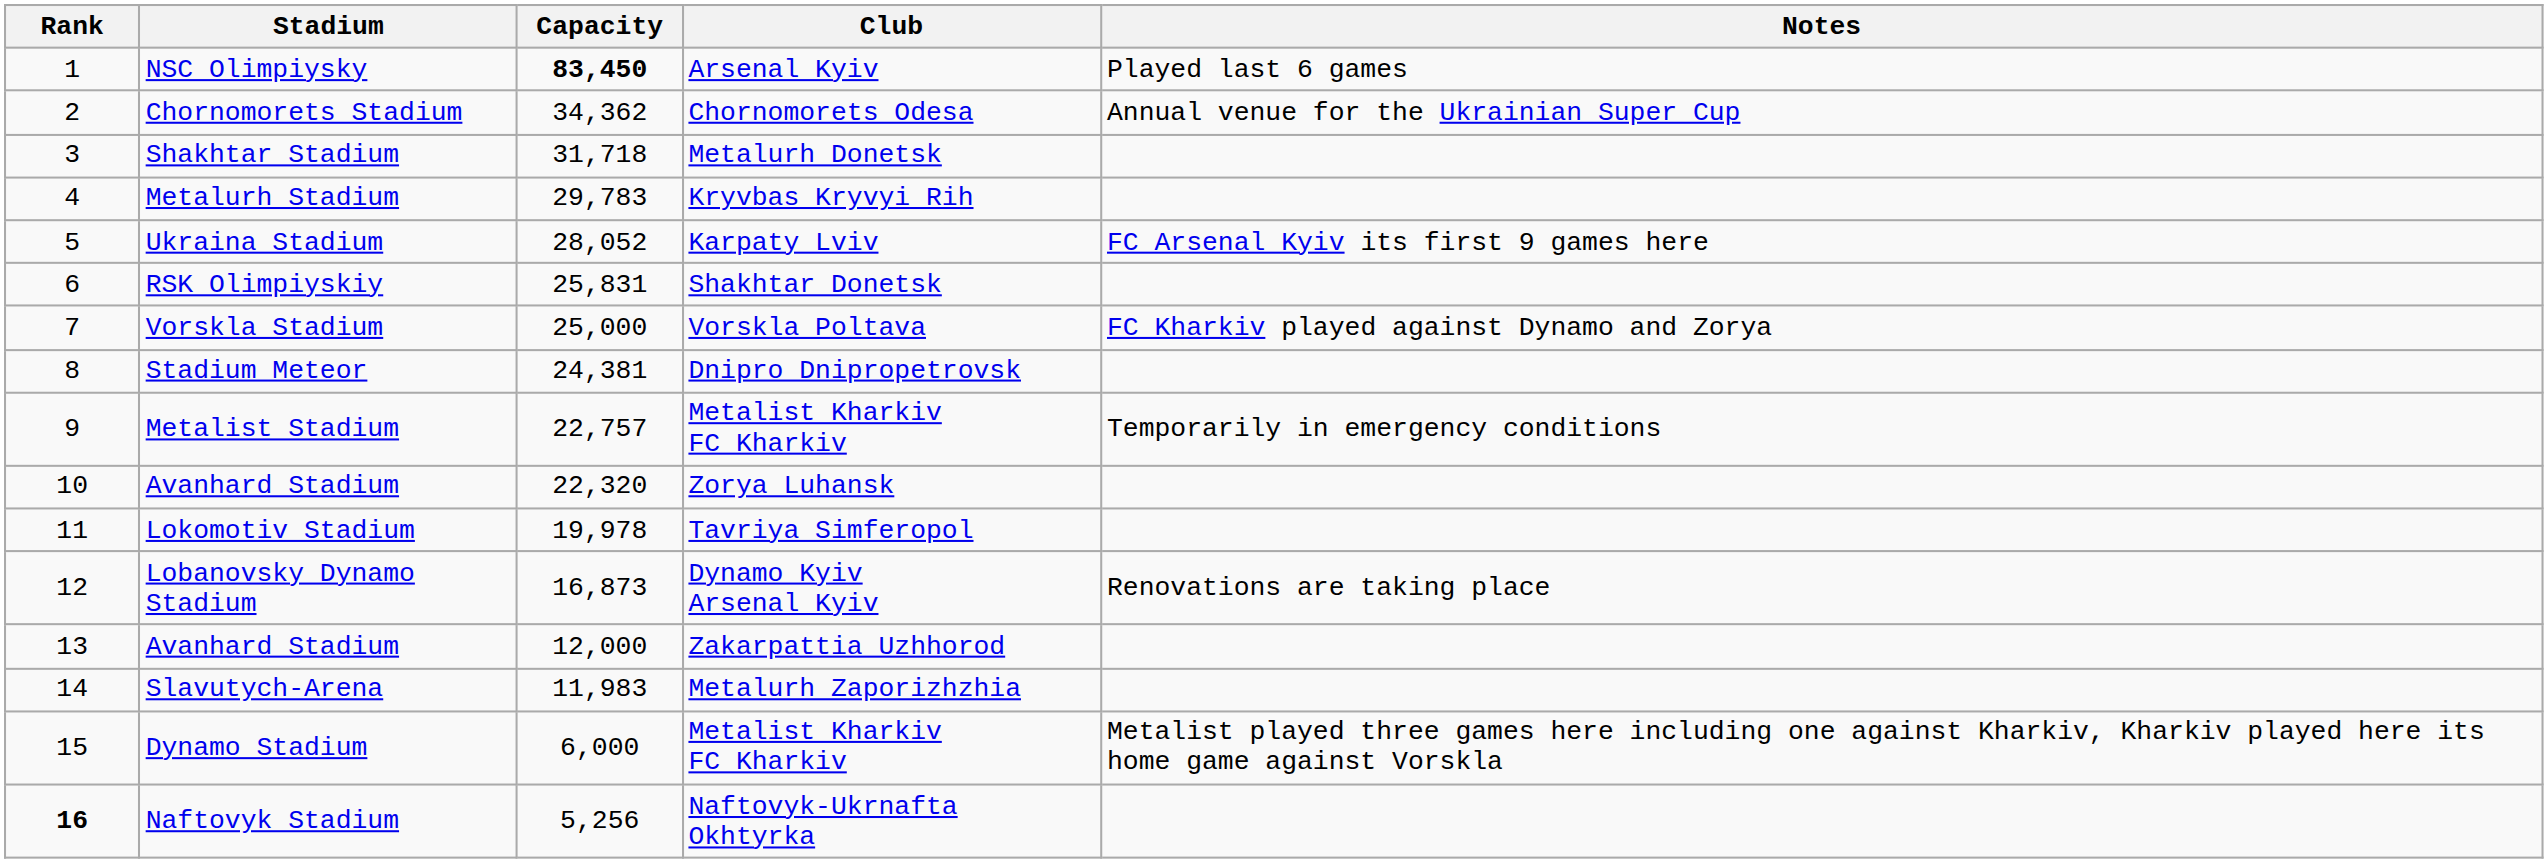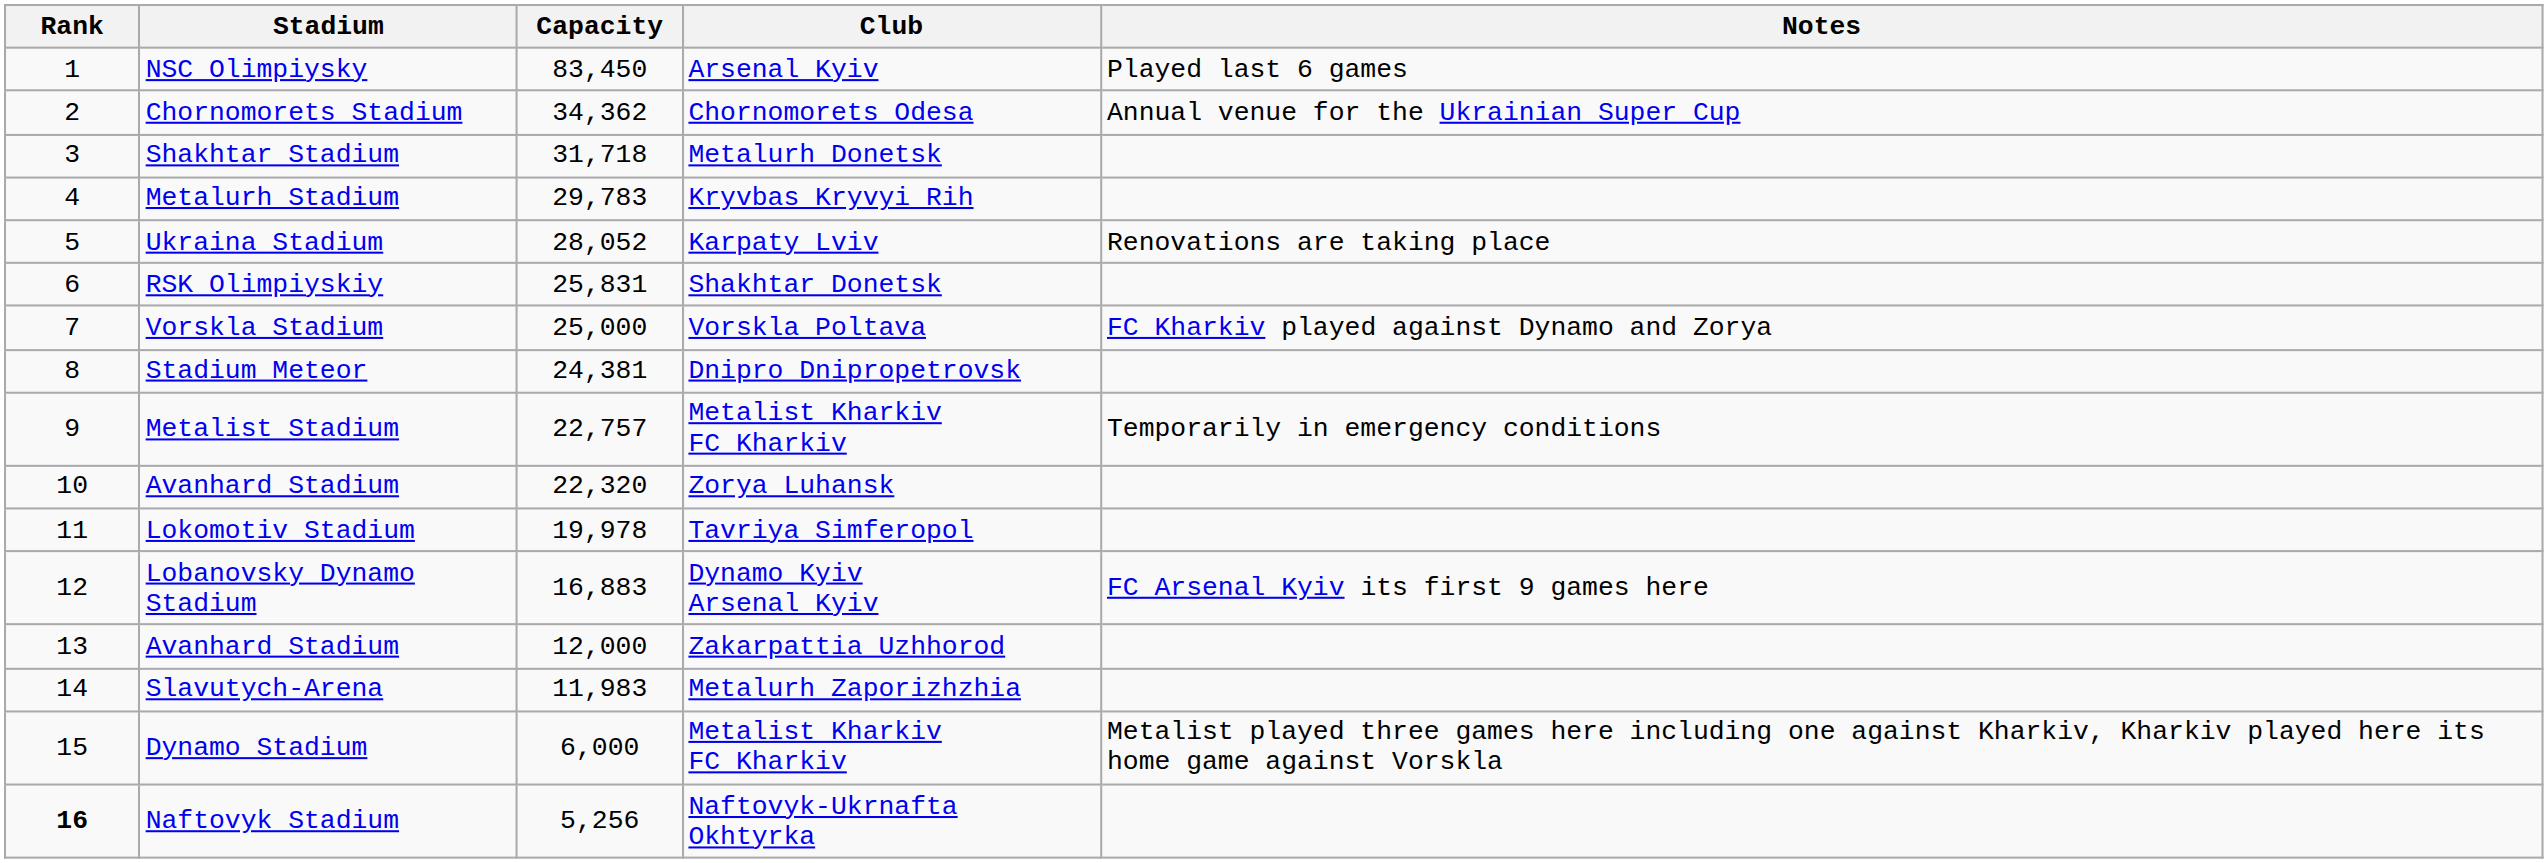NSC Olimpiysky | Capacity: bold -> normal
Ukraina Stadium | Notes: FC Arsenal Kyiv its first 9 games here -> Renovations are taking place
Lobanovsky Dynamo Stadium | Capacity: 16,873 -> 16,883
Lobanovsky Dynamo Stadium | Notes: Renovations are taking place -> FC Arsenal Kyiv its first 9 games here
